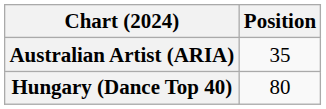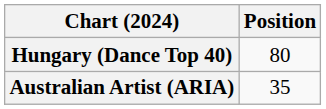rows swapped: Australian Artist (ARIA) <-> Hungary (Dance Top 40)
